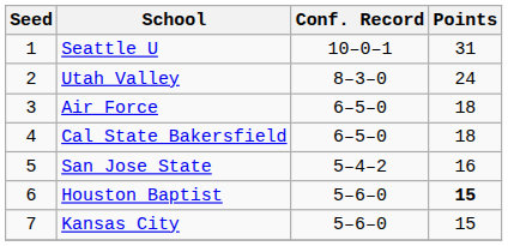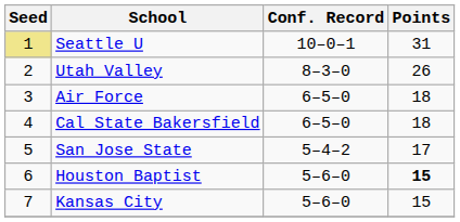Seattle U | Seed: no background -> khaki background
Utah Valley | Points: 24 -> 26
San Jose State | Points: 16 -> 17
